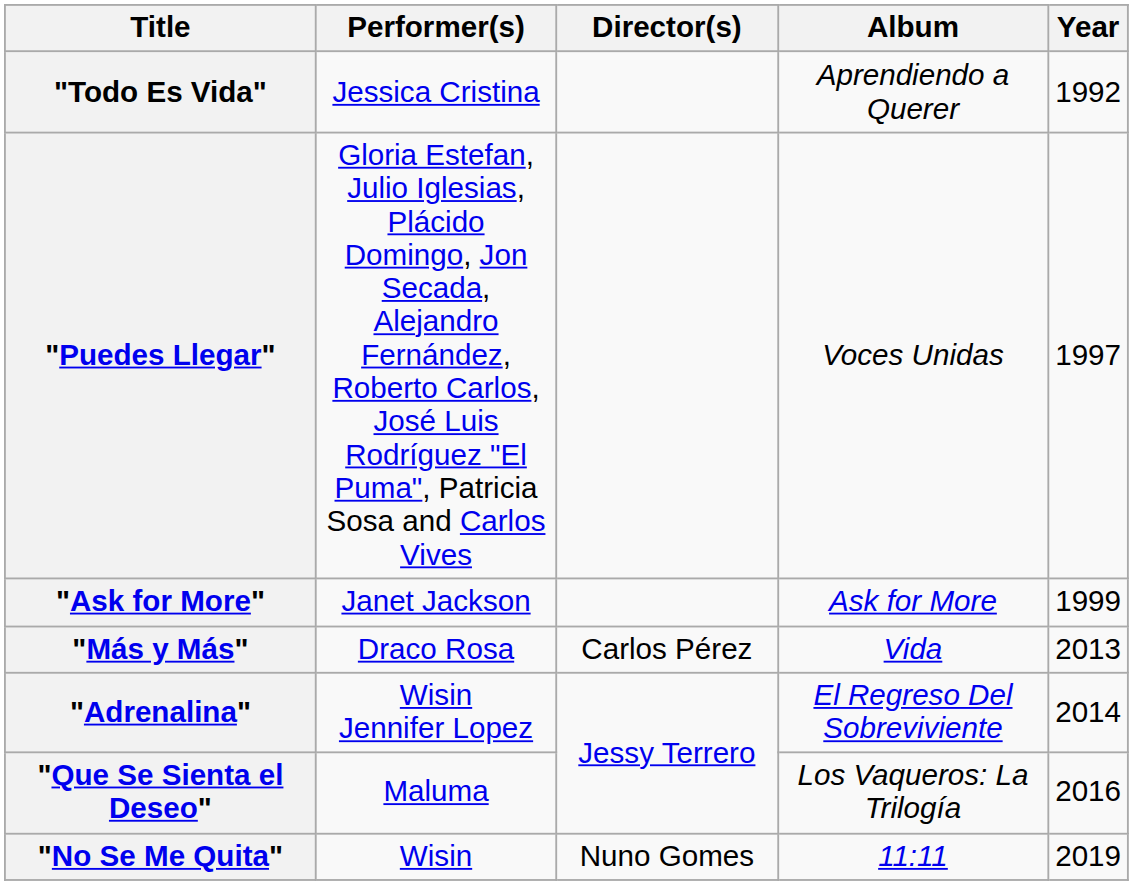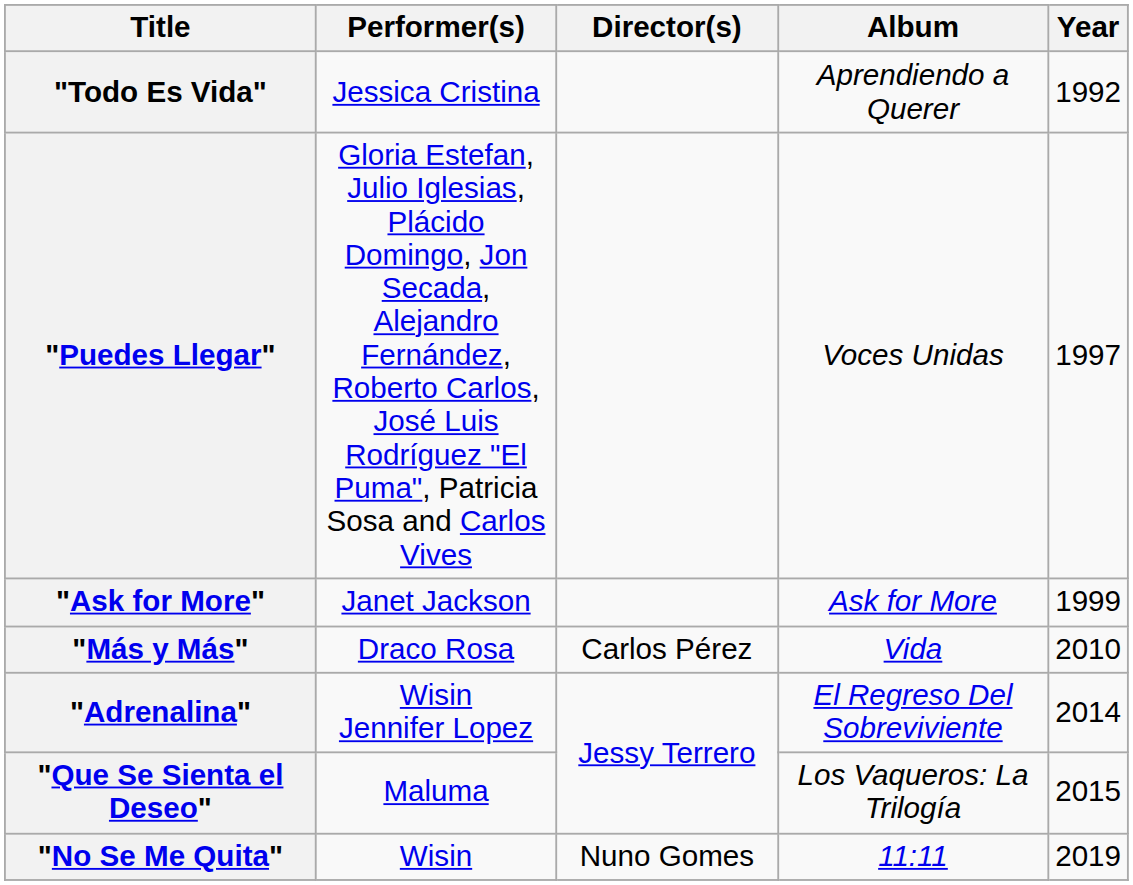"Más y Más" | Year: 2013 -> 2010
"Que Se Sienta el Deseo" | Year: 2016 -> 2015
